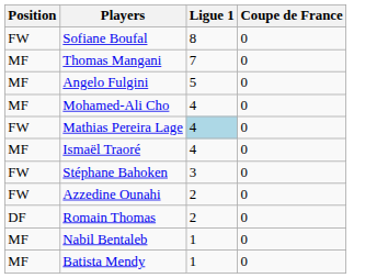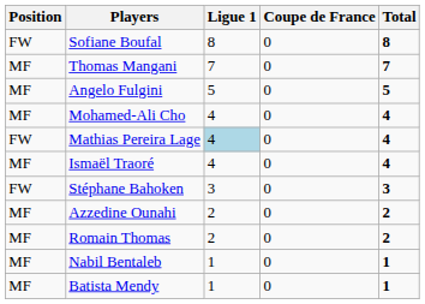+ column: Total | 8 | 7 | 5 | 4 | 4 | 4 | 3 | 2 | 2 | 1 | 1
Azzedine Ounahi | Position: FW -> MF
Romain Thomas | Position: DF -> MF
